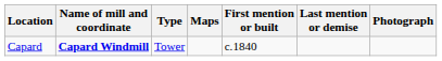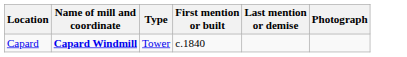- column: Maps
